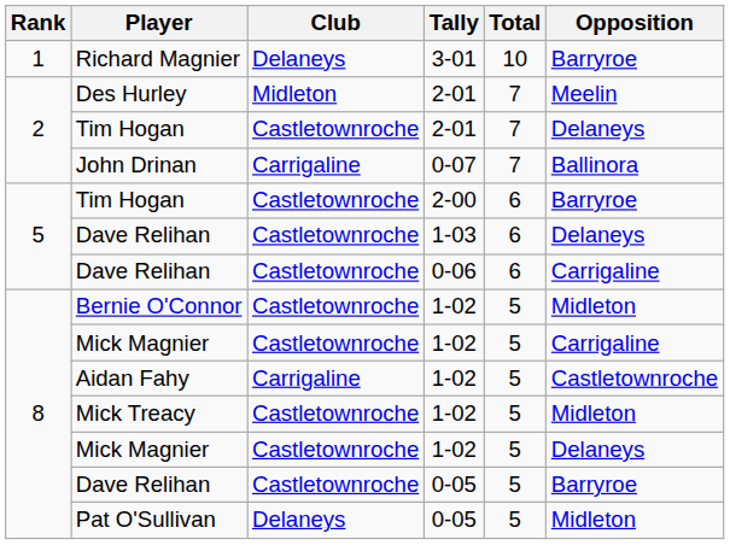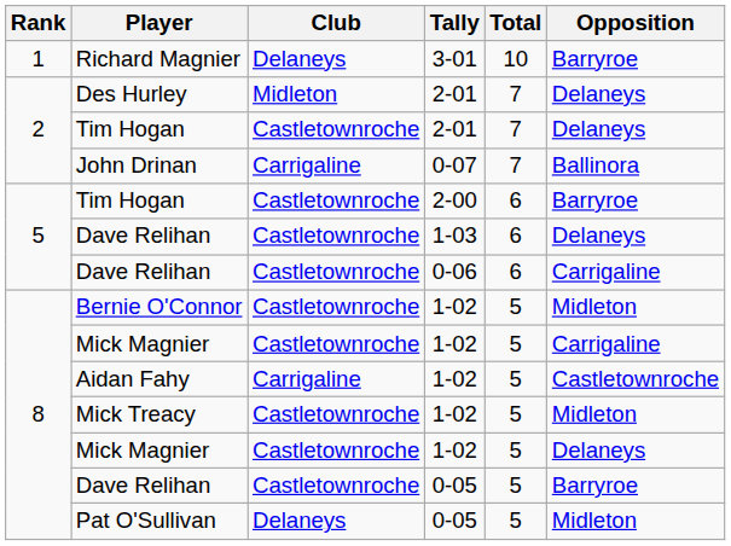Des Hurley | Opposition: Meelin -> Delaneys
